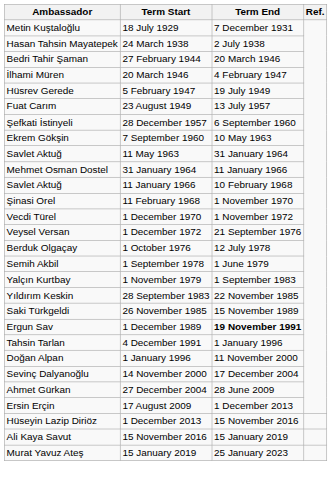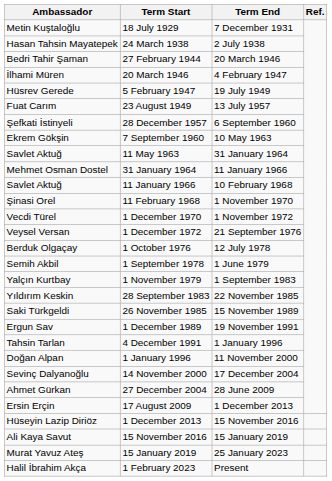1 December 1989 | Term End: bold -> normal
+ row: Halil İbrahim Akça | 1 February 2023 | Present
